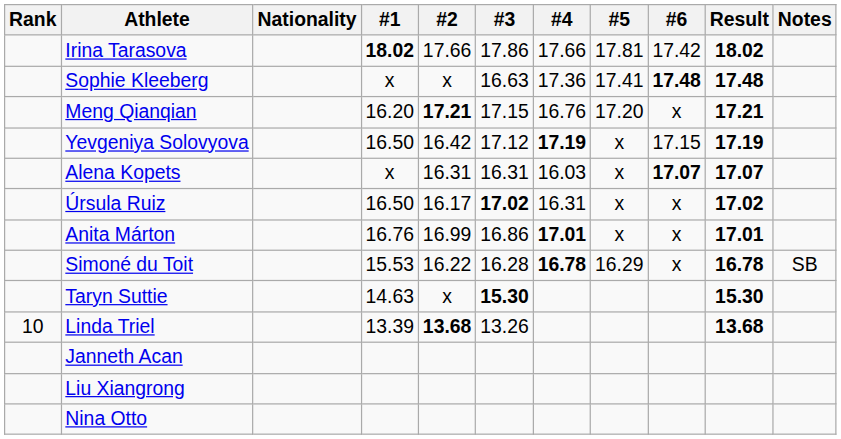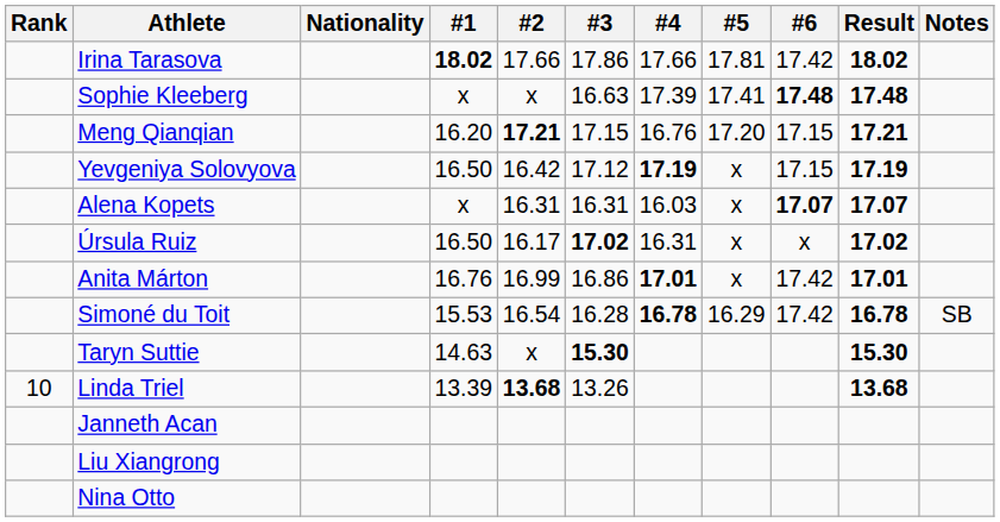Sophie Kleeberg | #4: 17.36 -> 17.39
Meng Qianqian | #6: x -> 17.15
Anita Márton | #6: x -> 17.42
Simoné du Toit | #2: 16.22 -> 16.54
Simoné du Toit | #6: x -> 17.42
